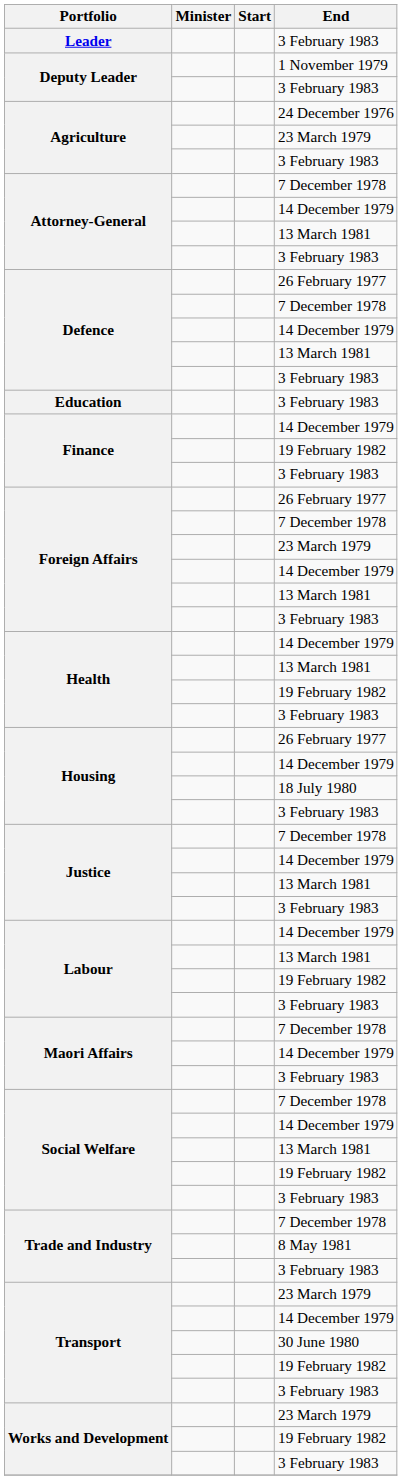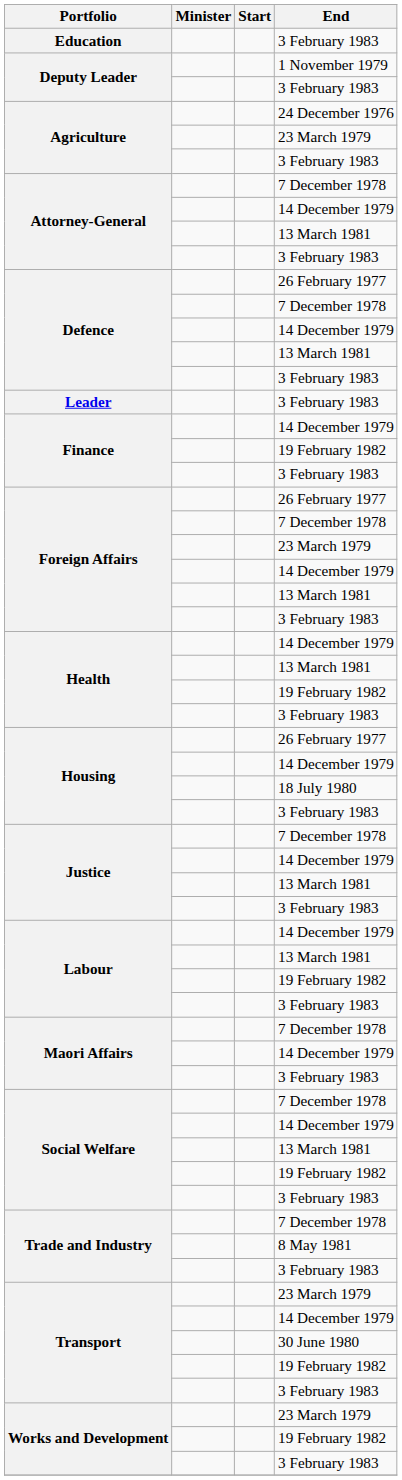rows swapped: Leader <-> Education
